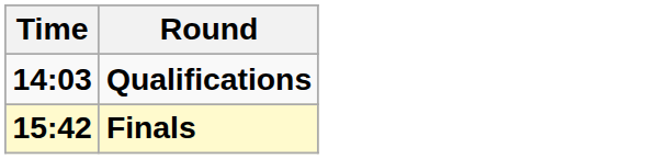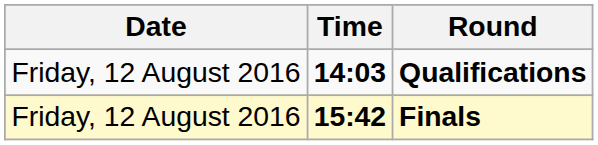+ column: Date | Friday, 12 August 2016 | Friday, 12 August 2016
